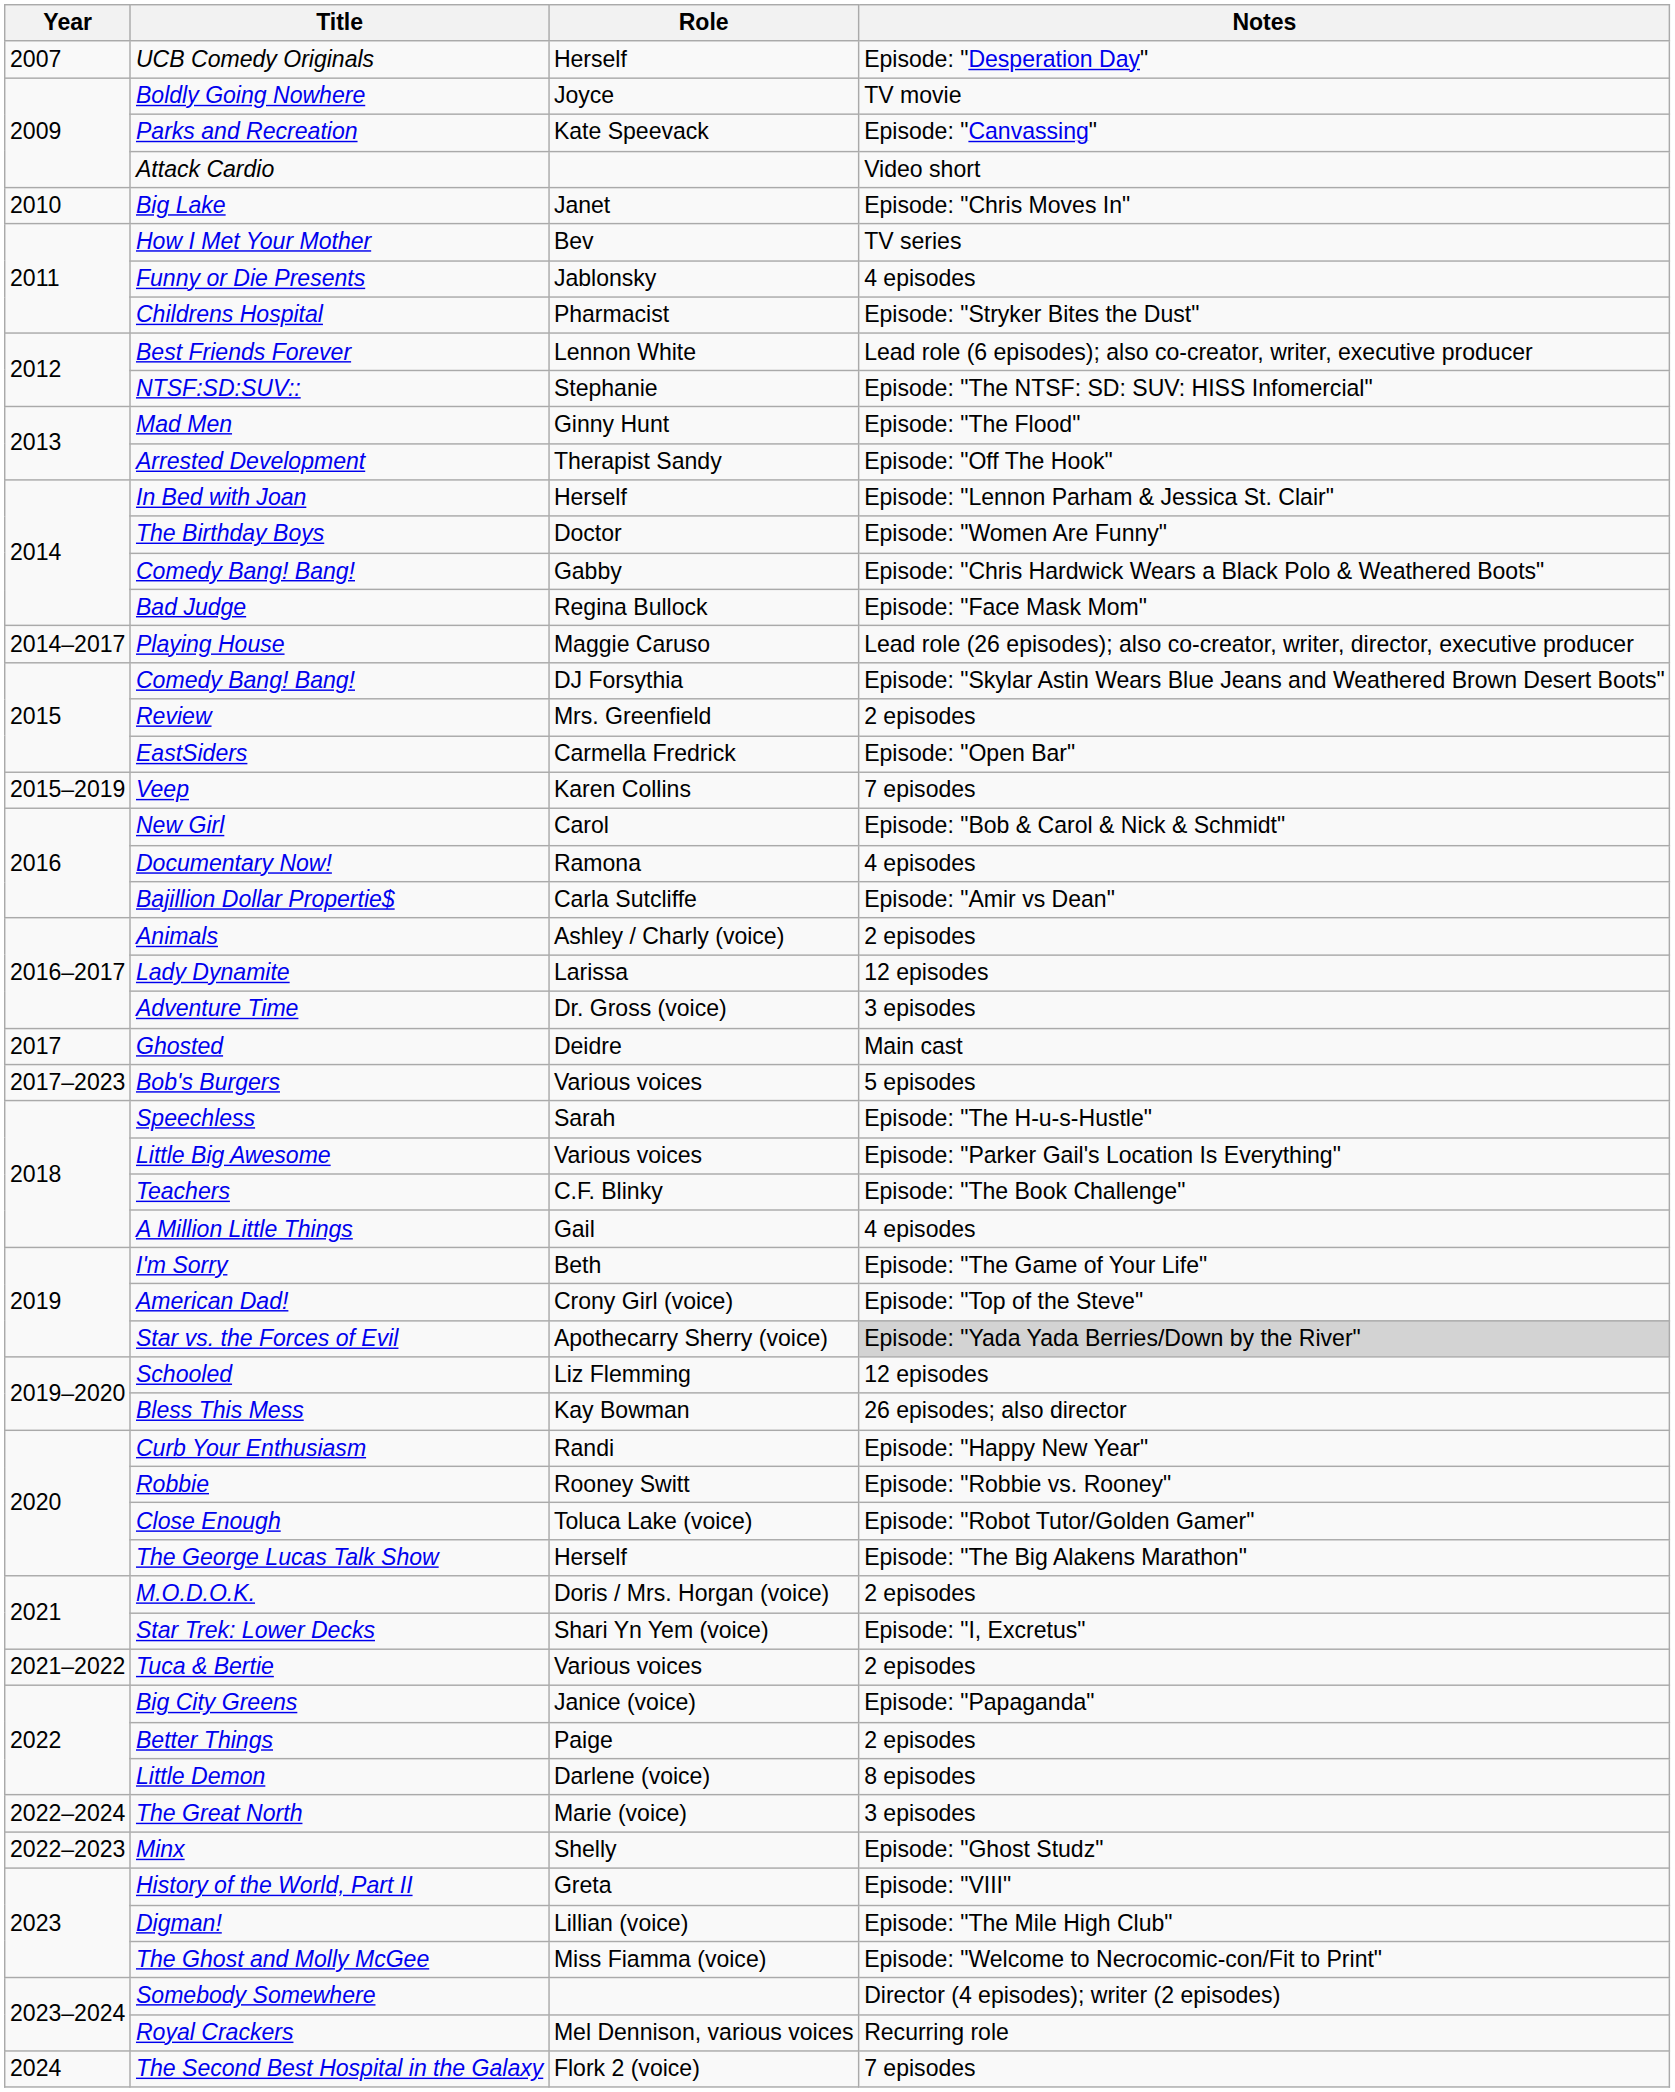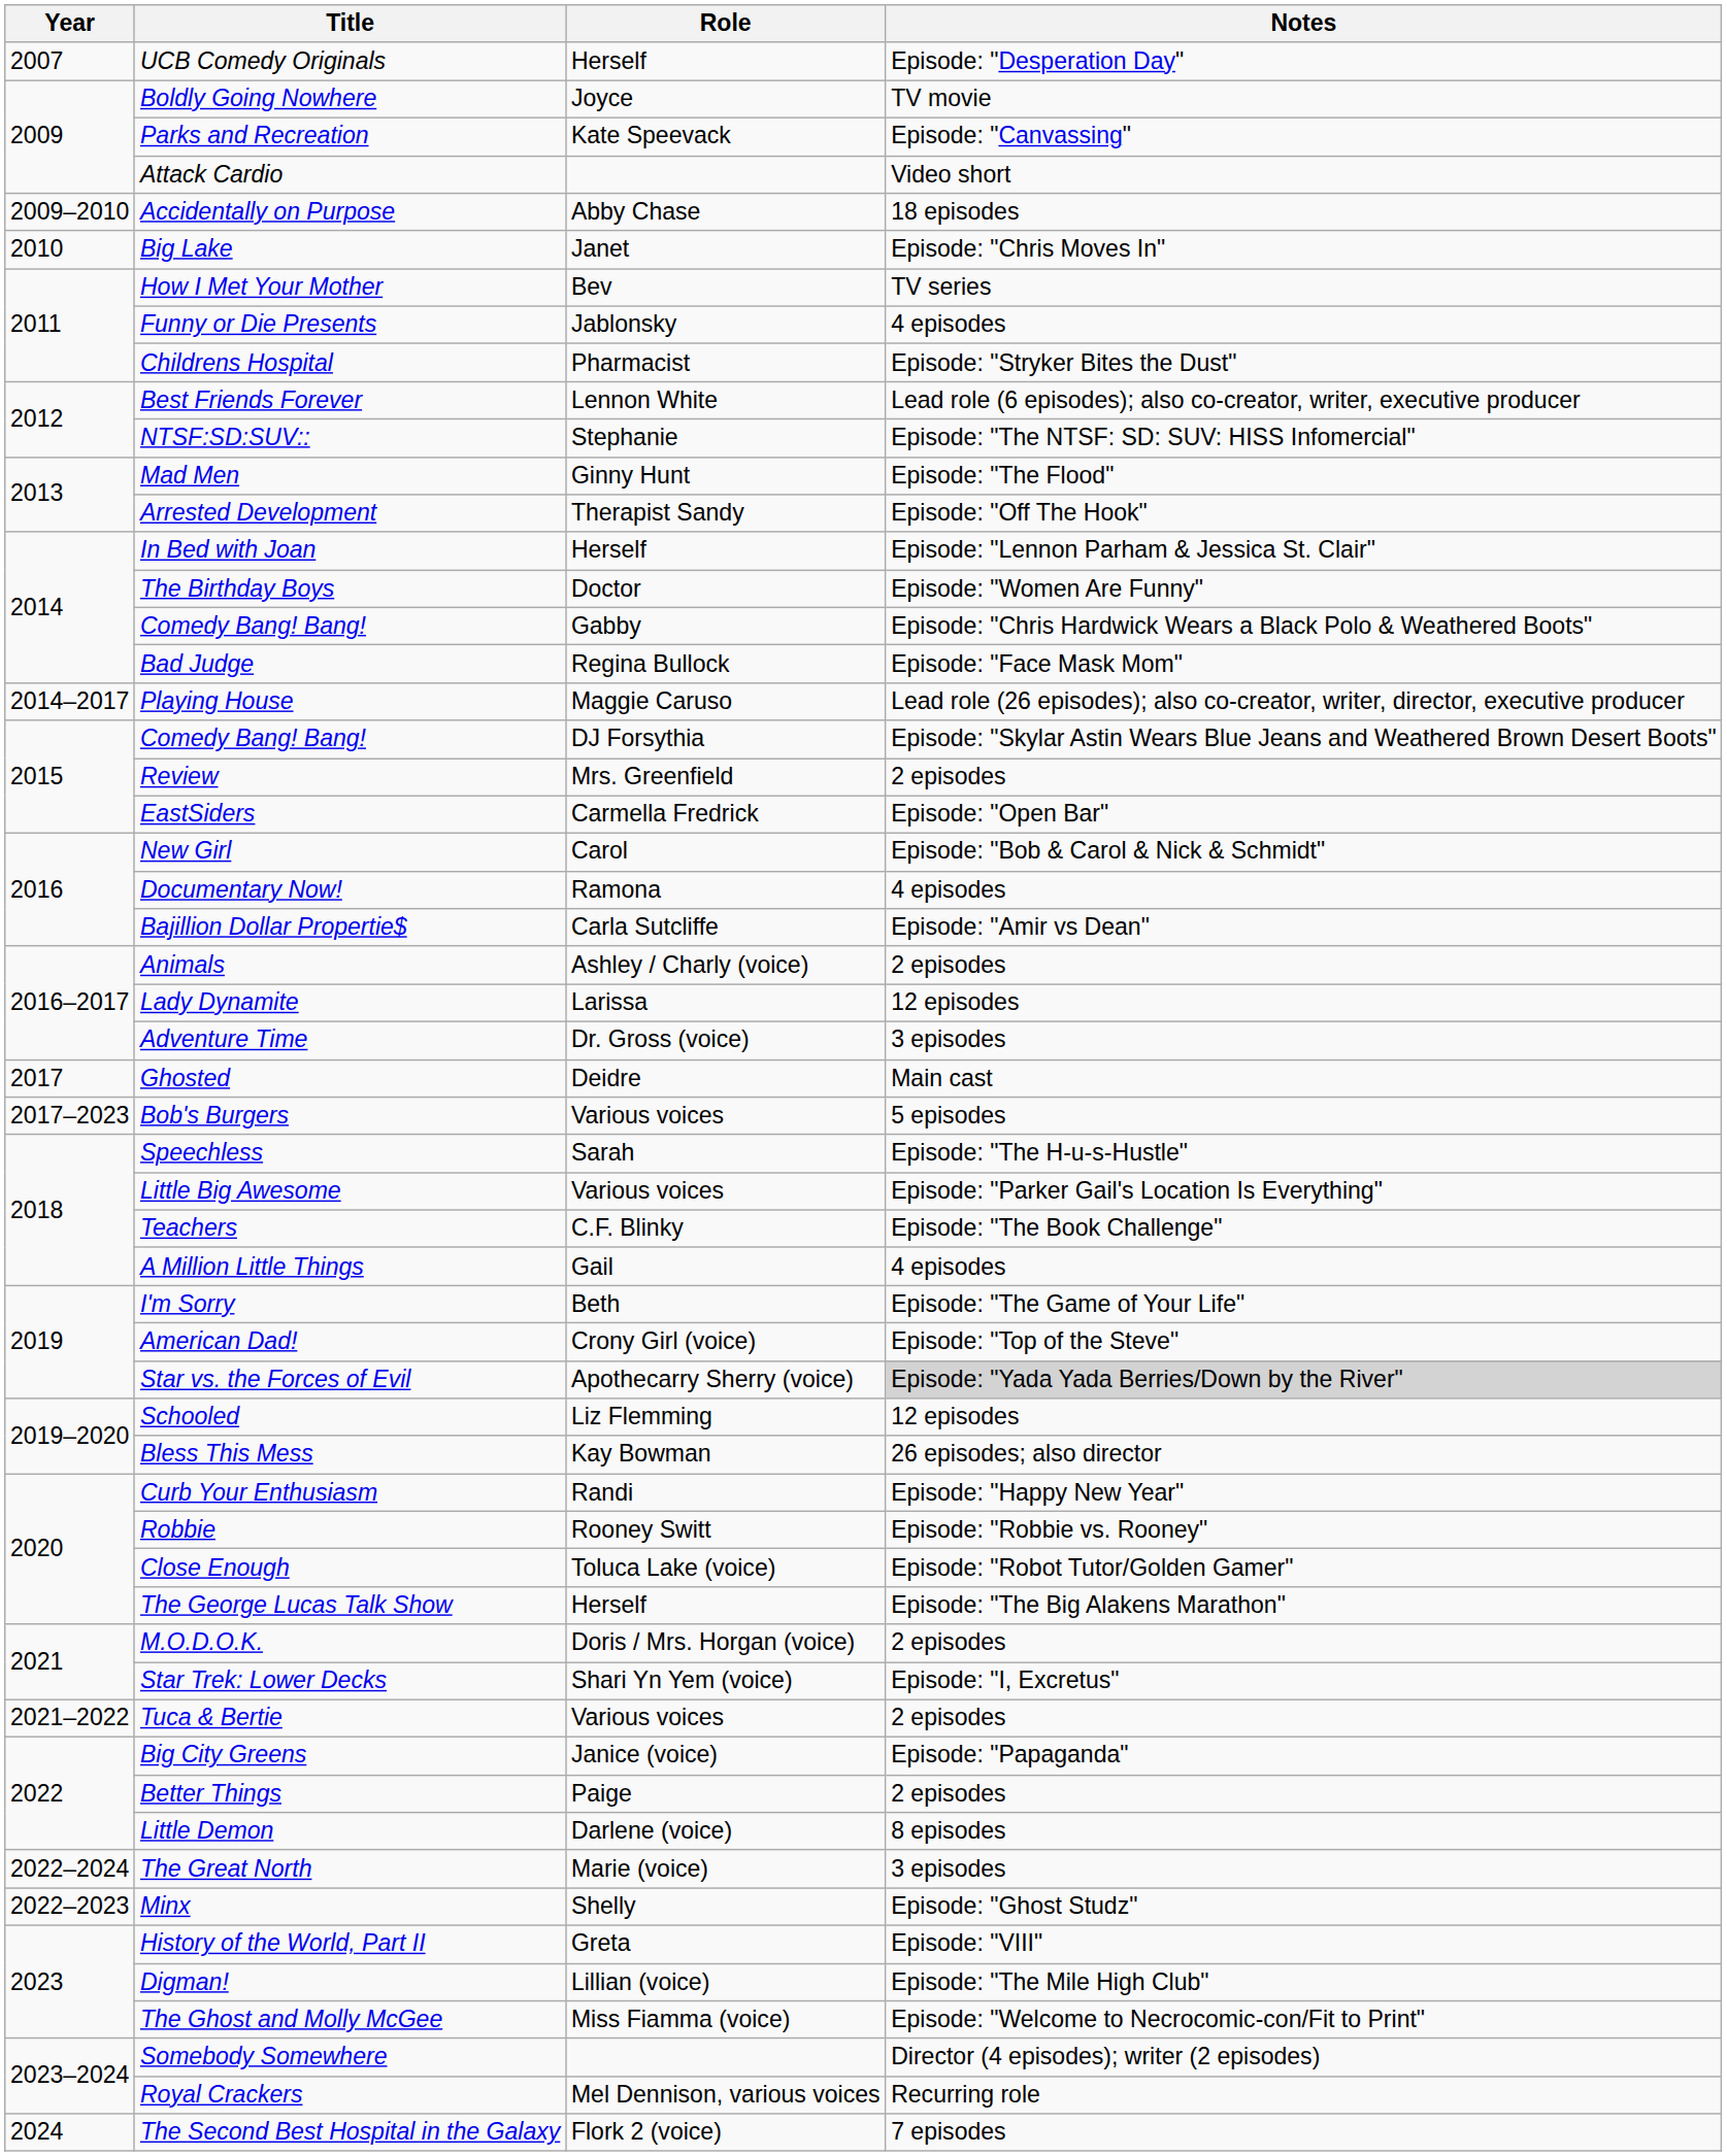+ row: 2009–2010 | Accidentally on Purpose | Abby Chase | 18 episodes
- row: 2015–2019 | Veep | Karen Collins | 7 episodes
